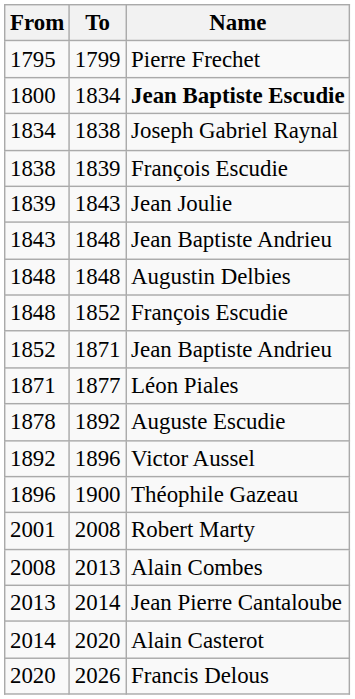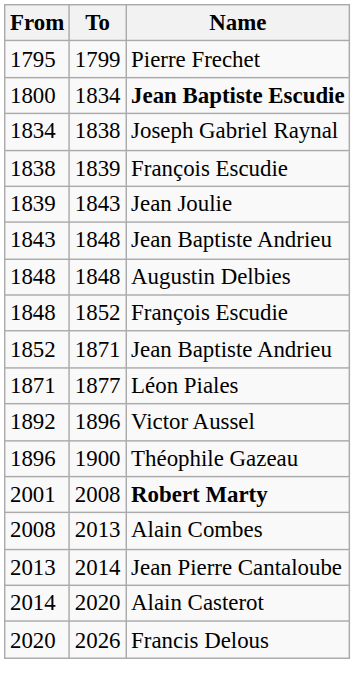- row: 1878 | 1892 | Auguste Escudie
2001 | Name: normal -> bold
